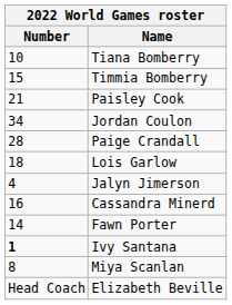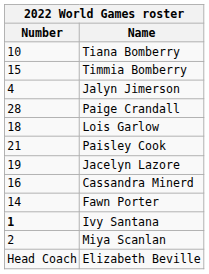rows swapped: Paisley Cook <-> Jalyn Jimerson
- row: 34 | Jordan Coulon
+ row: 19 | Jacelyn Lazore
Miya Scanlan | Number: 8 -> 2
